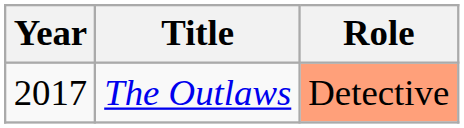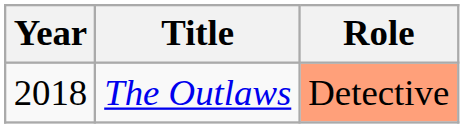The Outlaws | Year: 2017 -> 2018
